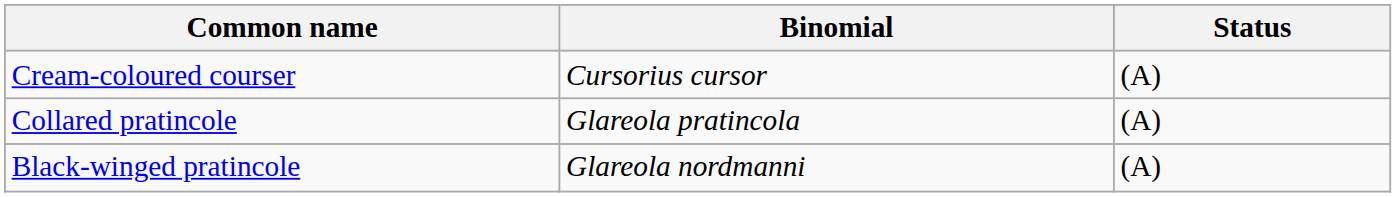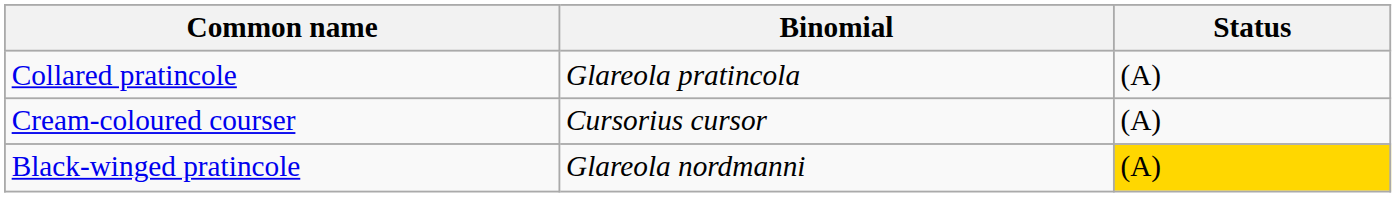rows swapped: Cream-coloured courser <-> Collared pratincole
Black-winged pratincole | Status: no background -> gold background
